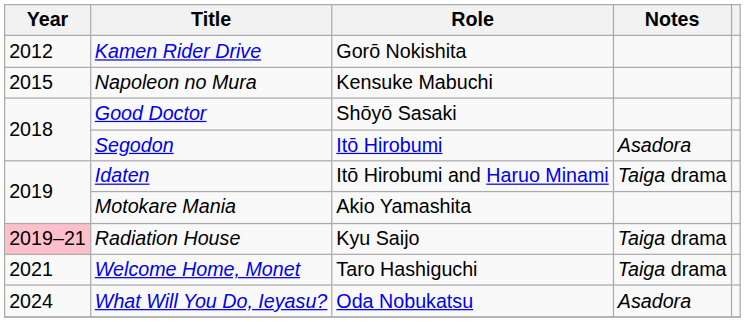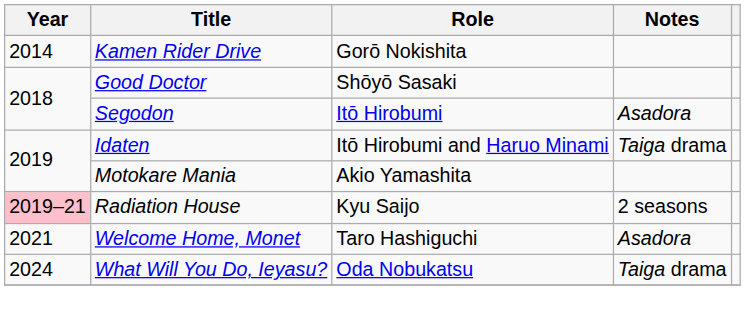Kamen Rider Drive | Year: 2012 -> 2014
- row: 2015 | Napoleon no Mura | Kensuke Mabuchi
Radiation House | Notes: Taiga drama -> 2 seasons
Welcome Home, Monet | Notes: Taiga drama -> Asadora
What Will You Do, Ieyasu? | Notes: Asadora -> Taiga drama
